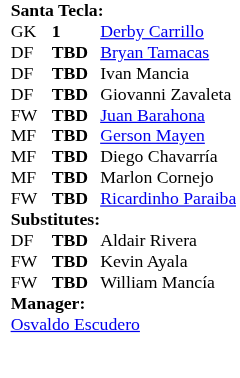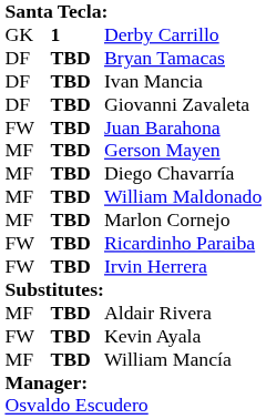+ row: MF | TBD | William Maldonado
+ row: FW | TBD | Irvin Herrera
Aldair Rivera | column 1: DF -> MF
William Mancía | column 1: FW -> MF
